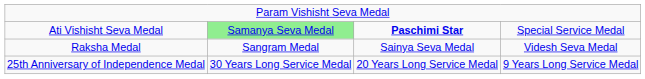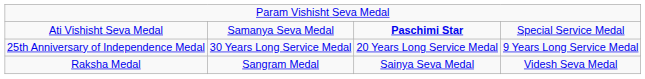Ati Vishisht Seva Medal | column 2: lightgreen background -> no background
rows swapped: Raksha Medal <-> 25th Anniversary of Independence Medal
